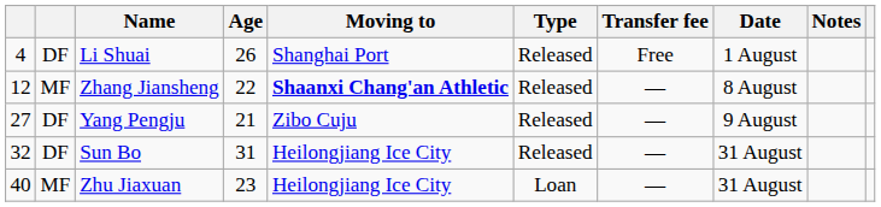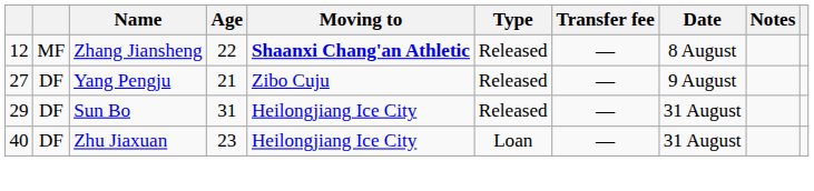- row: 4 | DF | Li Shuai | 26 | Shanghai Port | Released | Free | 1 August
Sun Bo | column 1: 32 -> 29
Zhu Jiaxuan | column 2: MF -> DF
